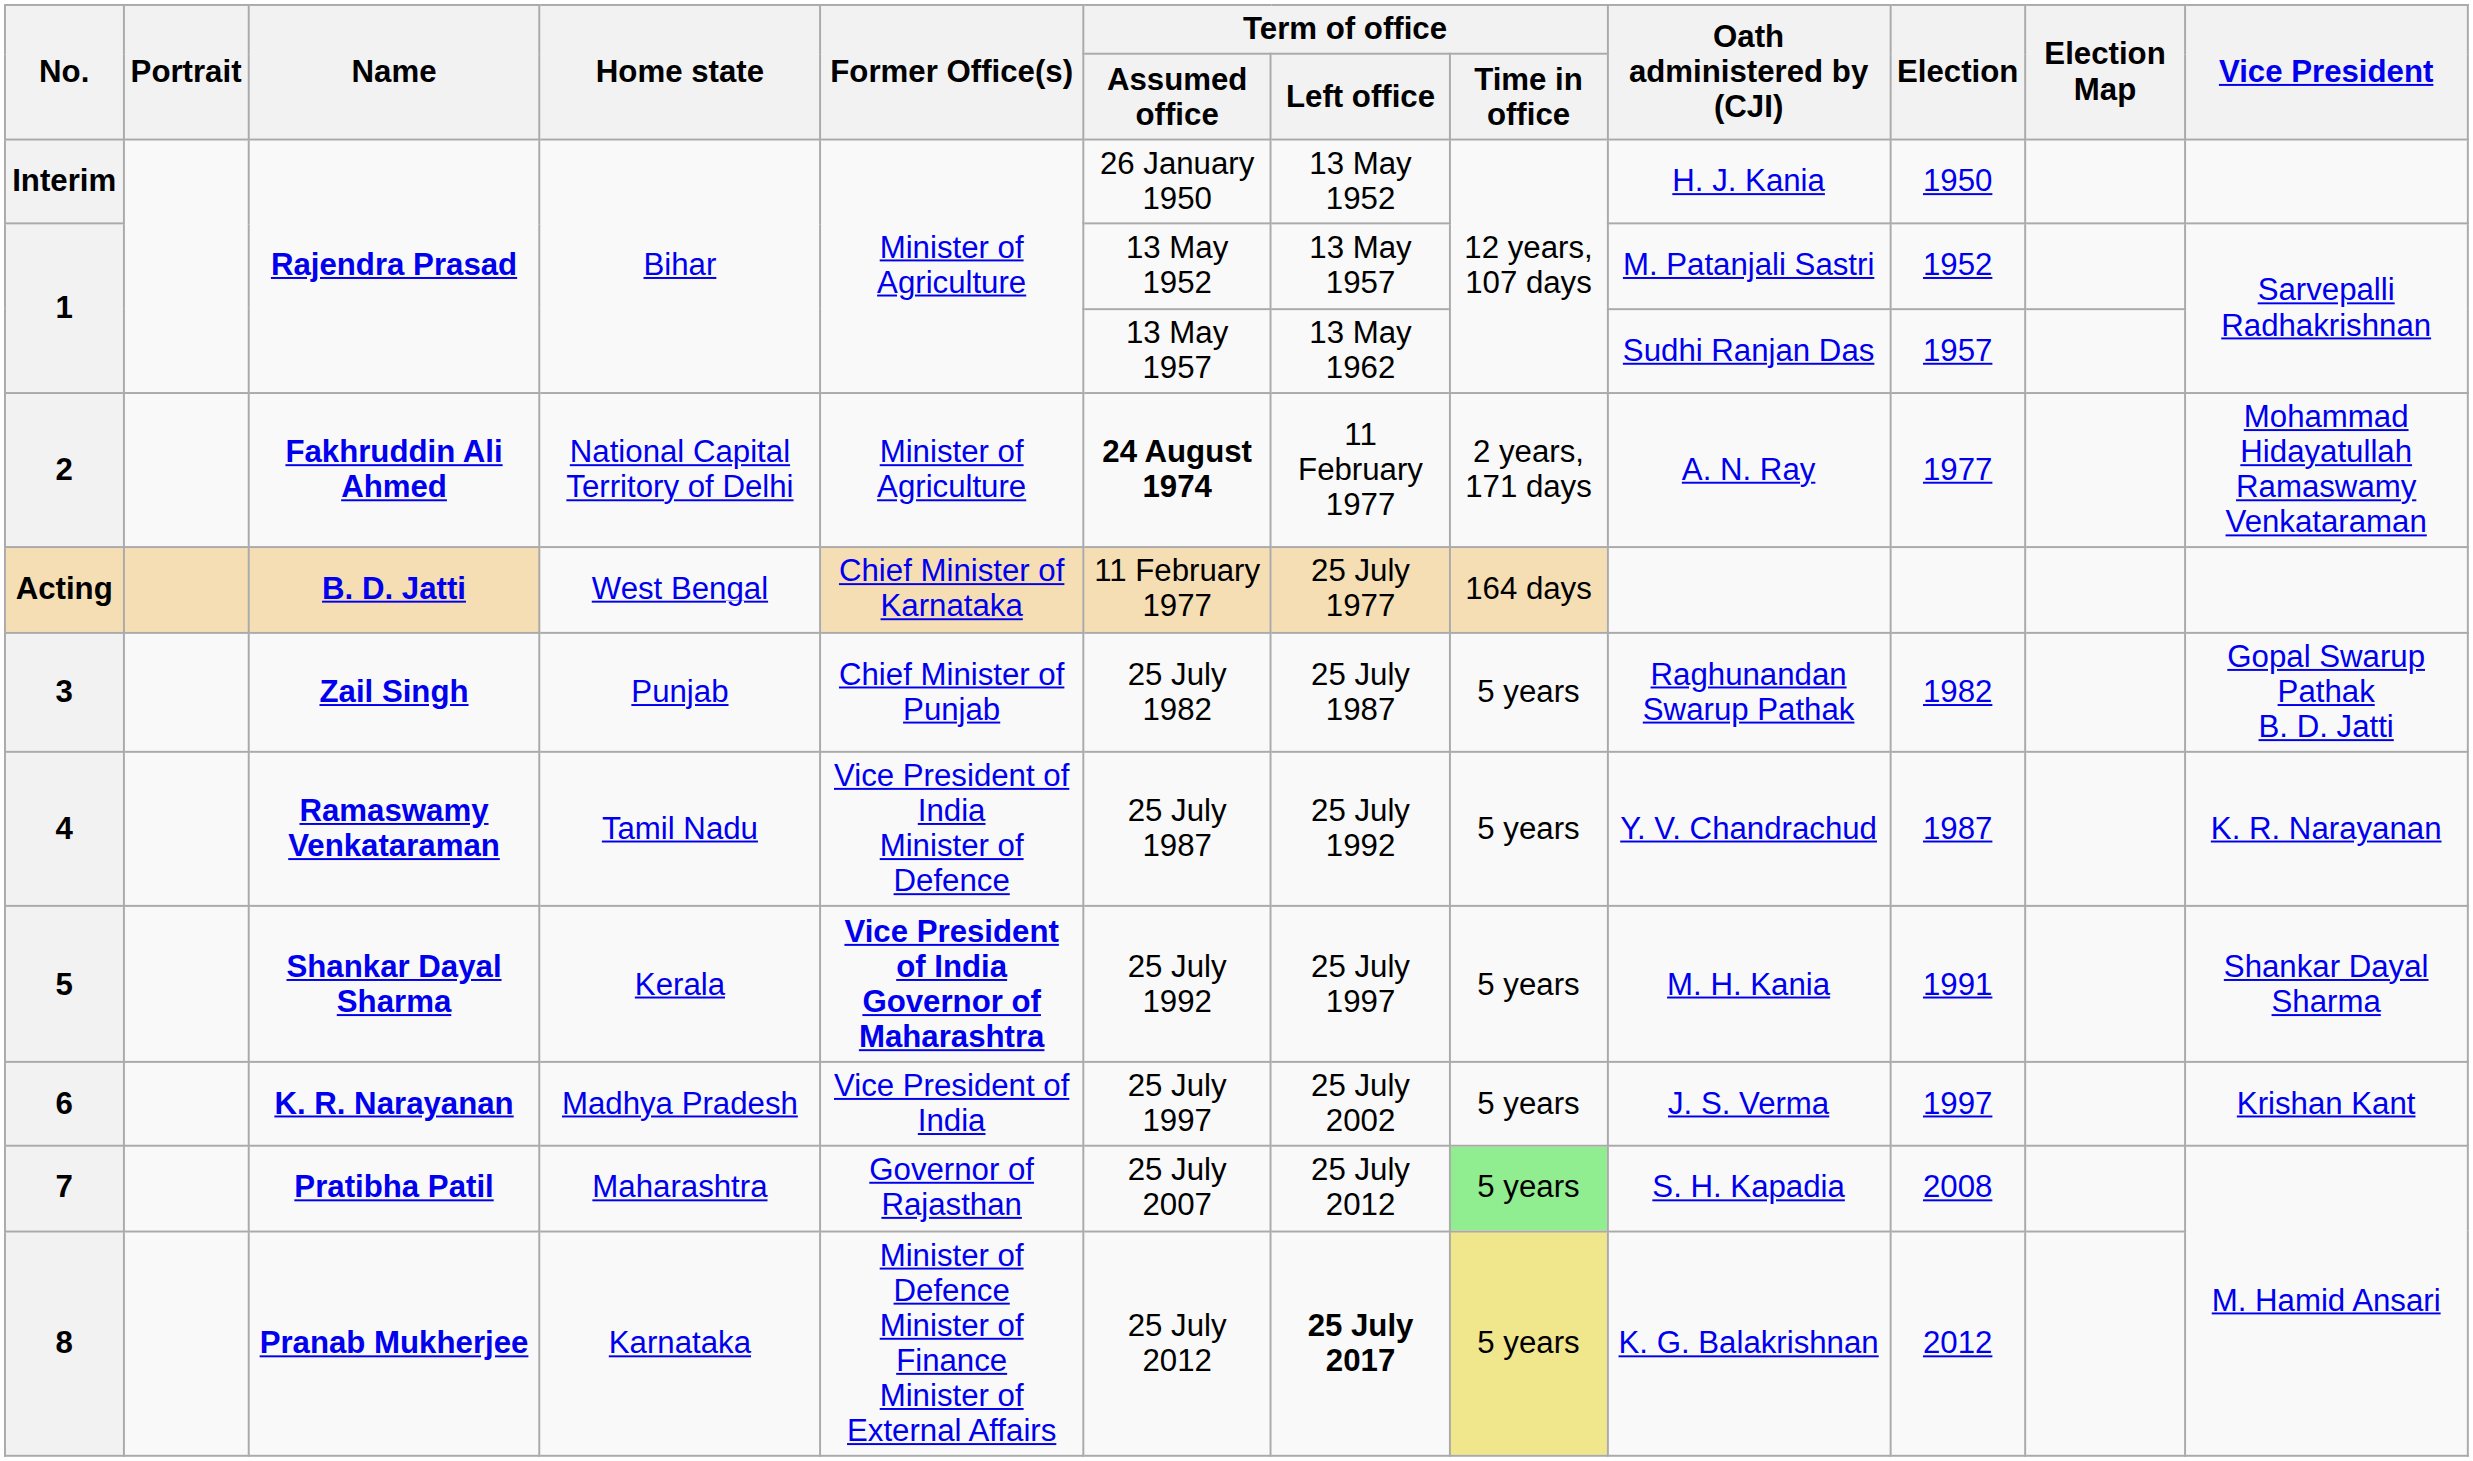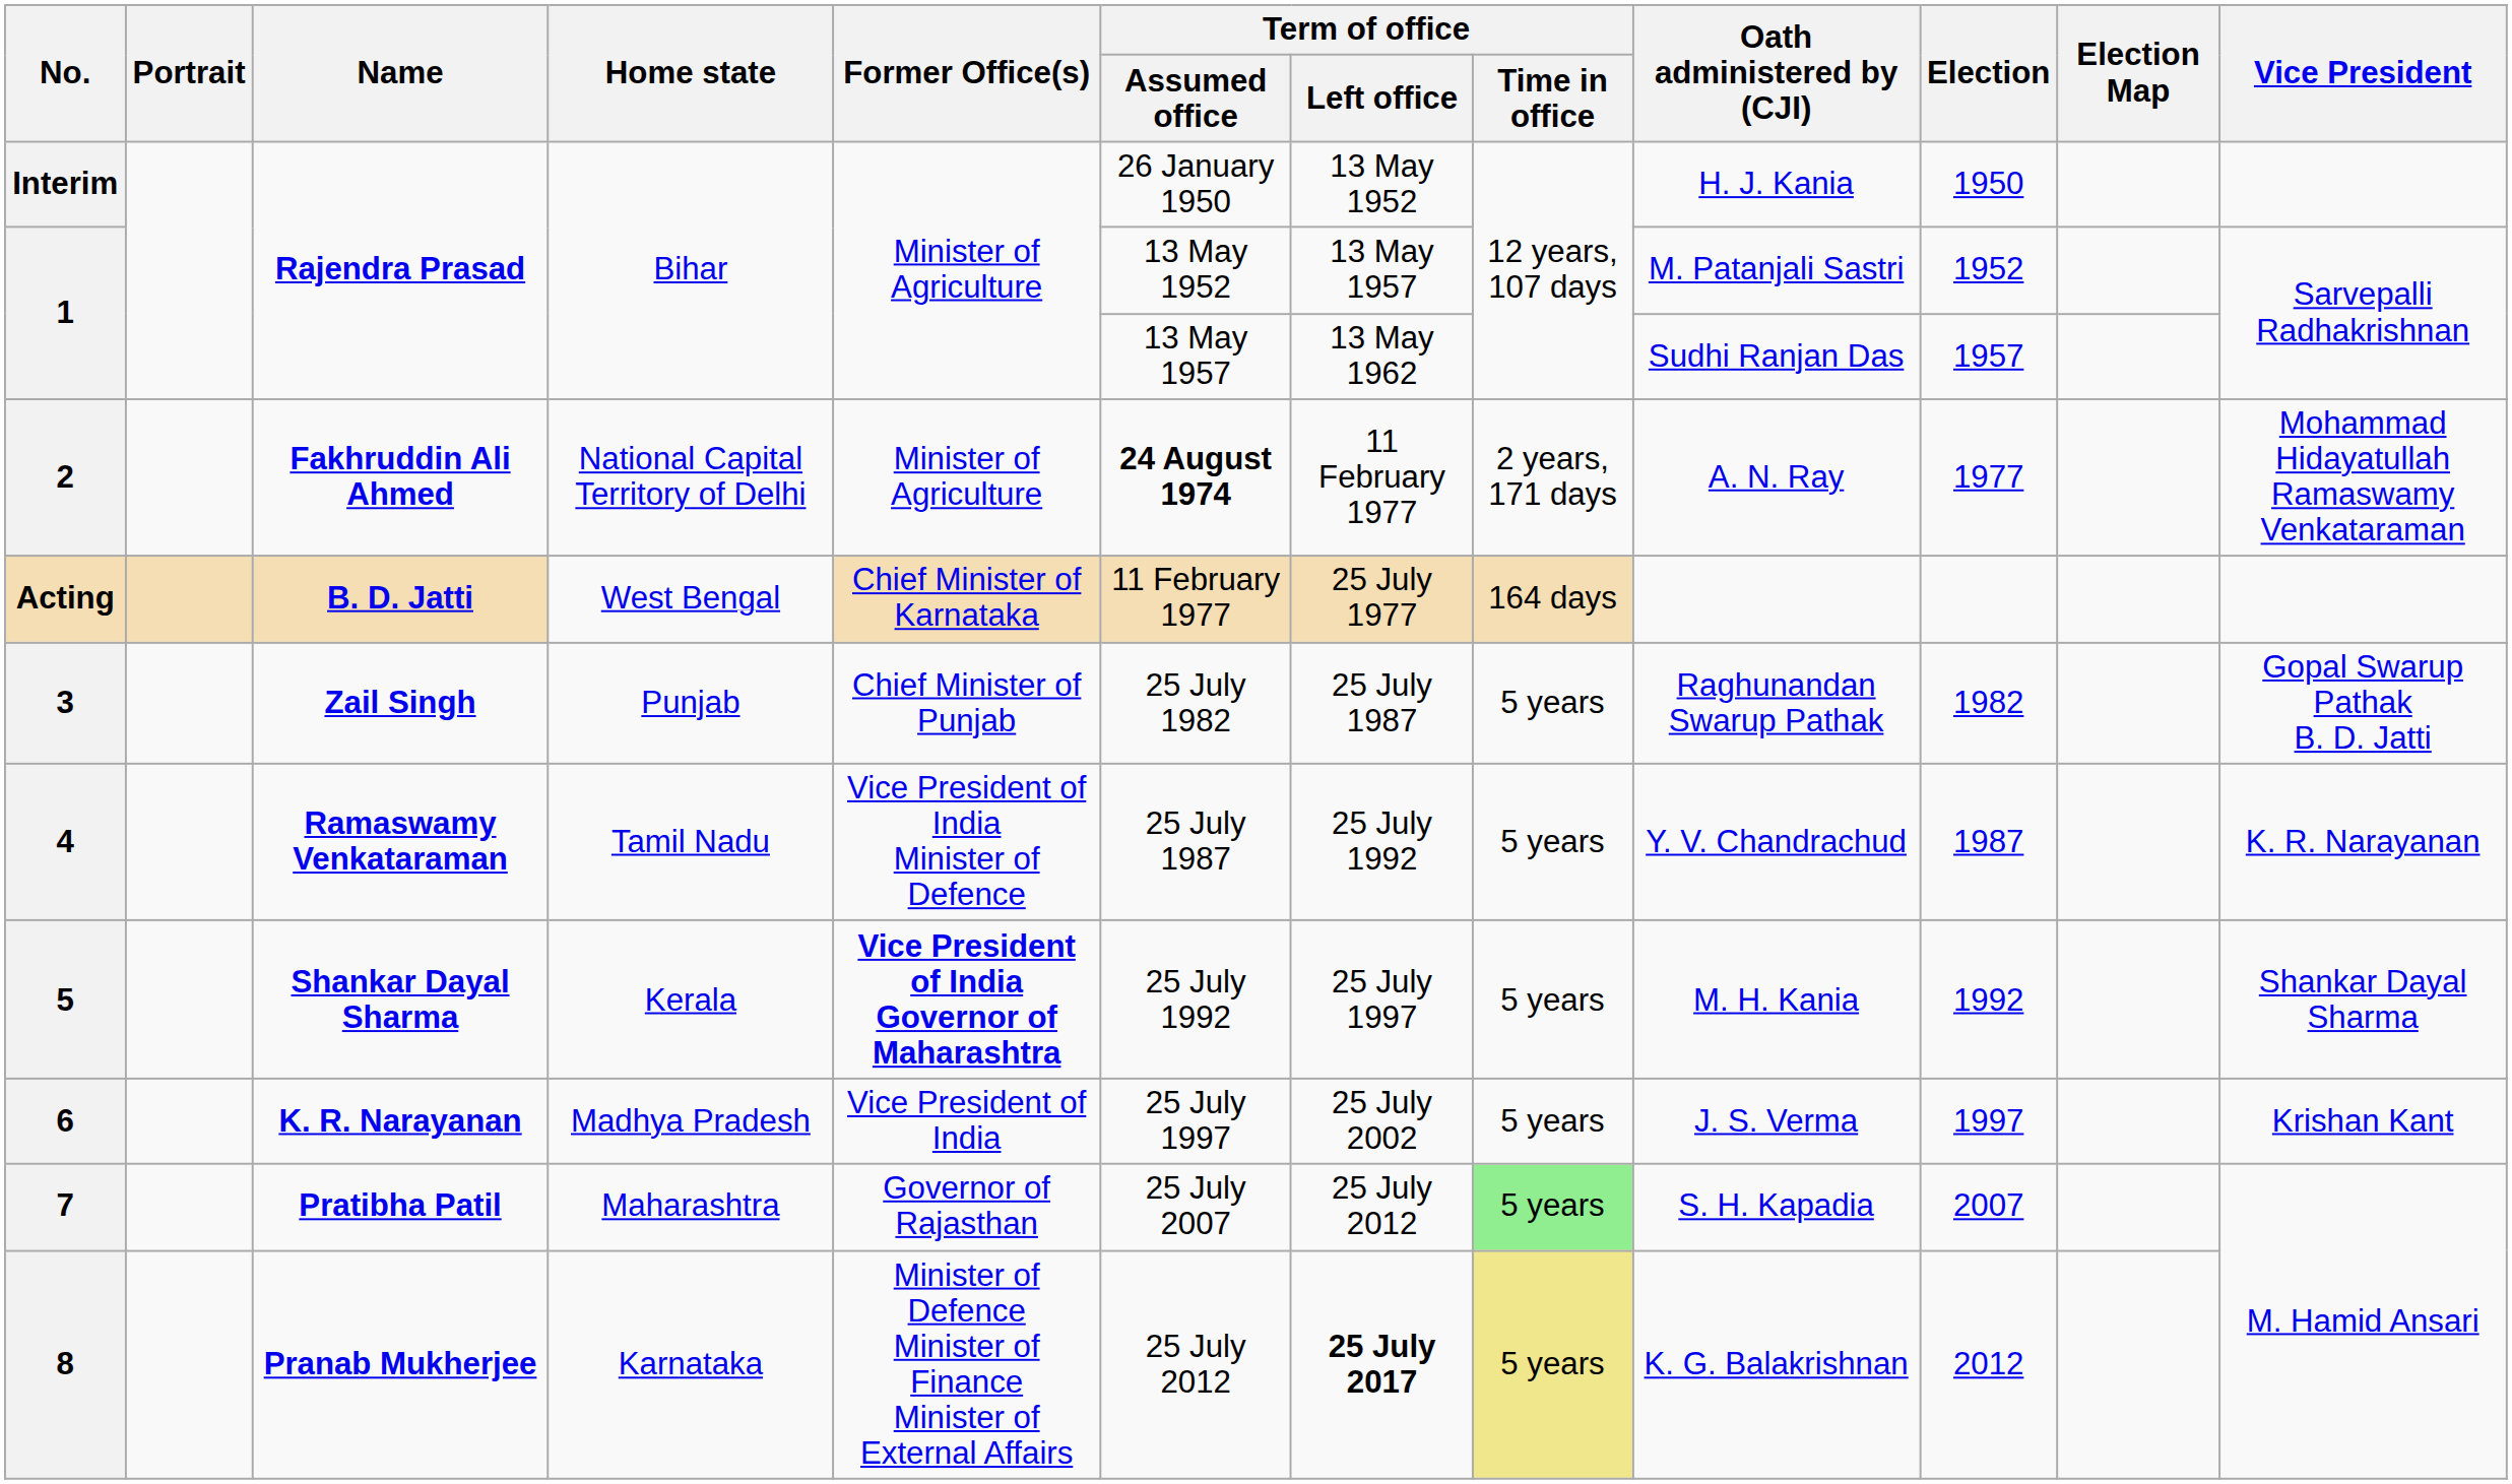5 | Election: 1991 -> 1992
7 | Election: 2008 -> 2007
